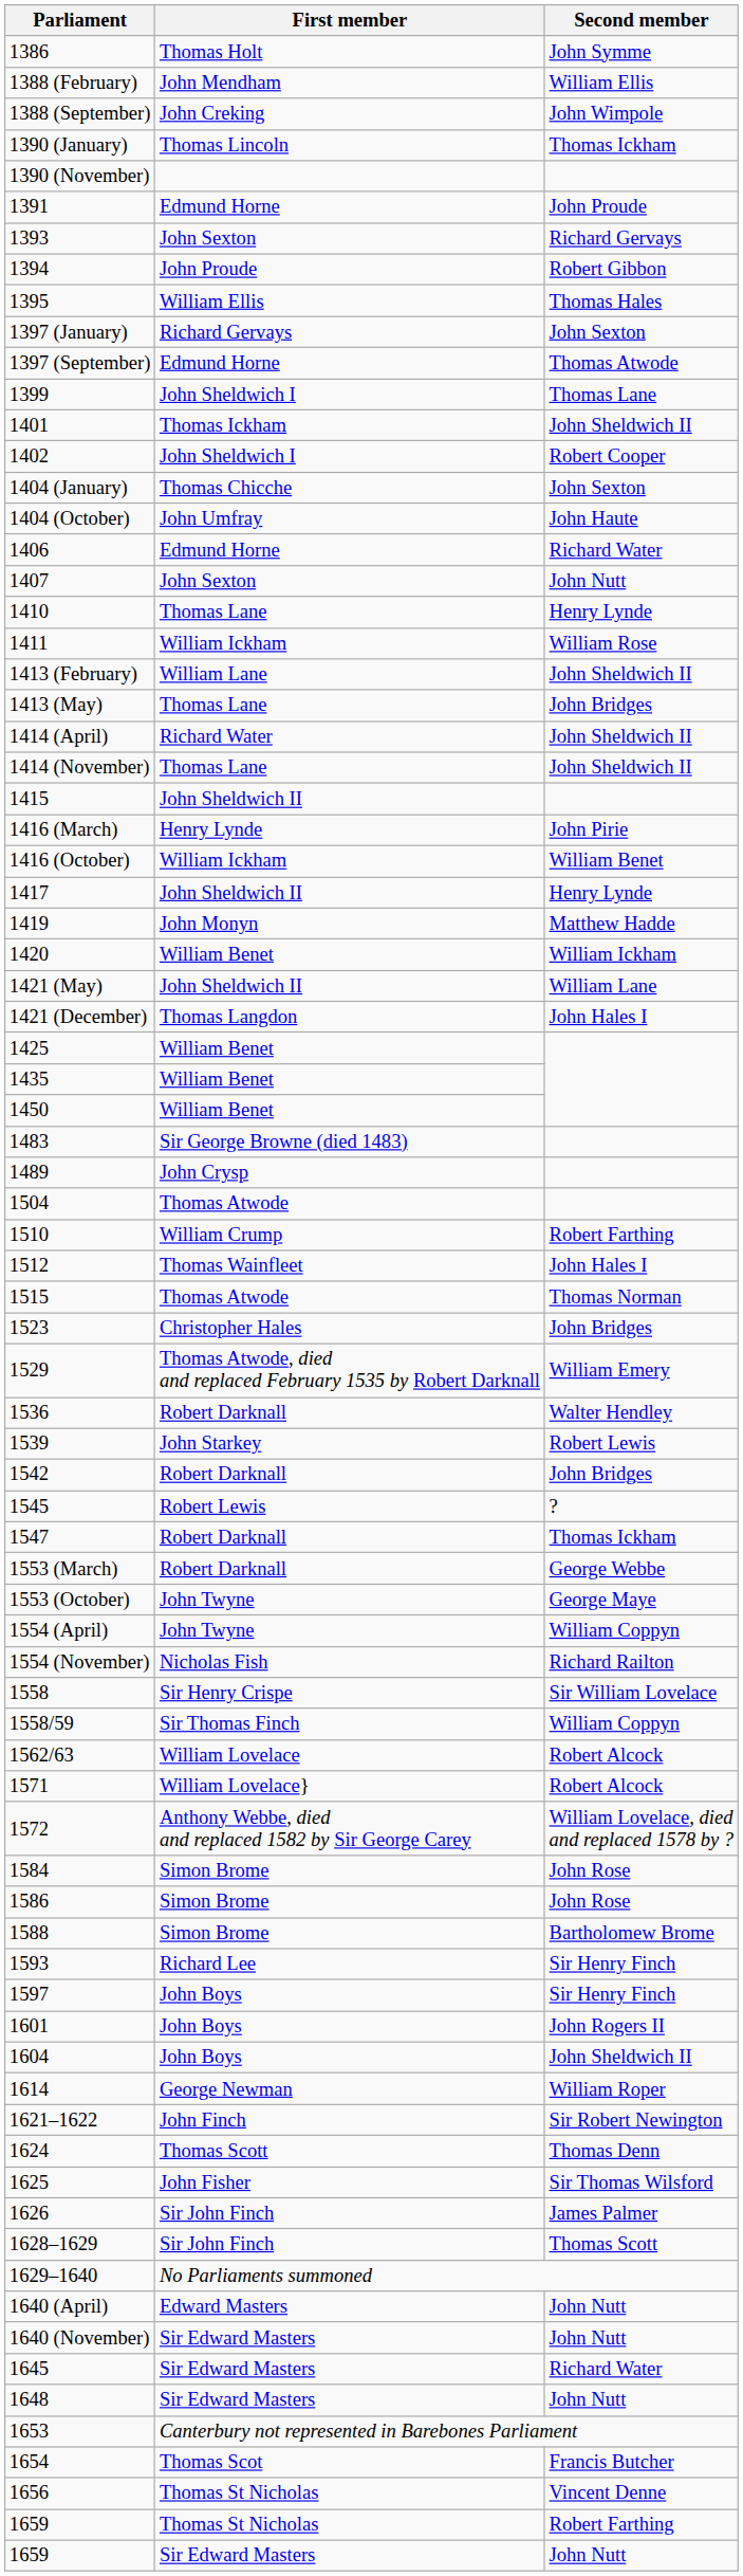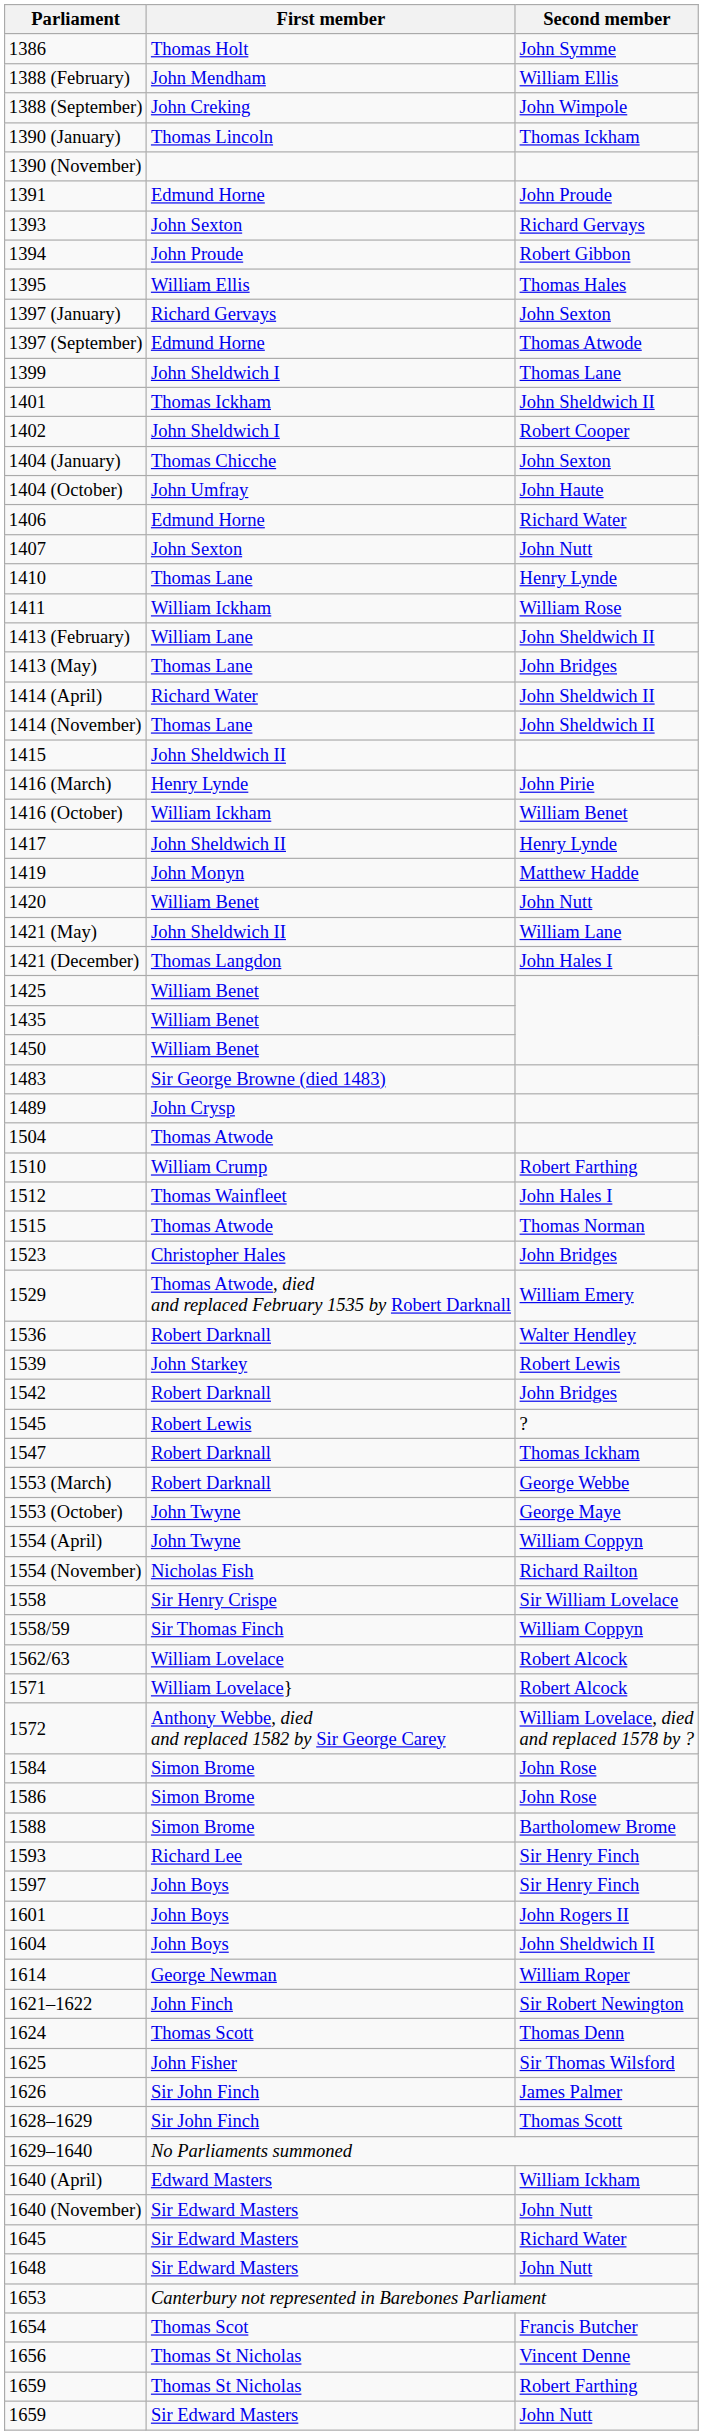1420 | Second member: William Ickham -> John Nutt
1640 (April) | Second member: John Nutt -> William Ickham
